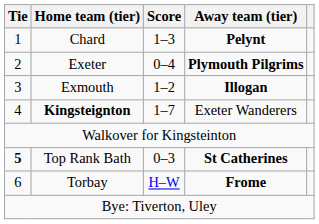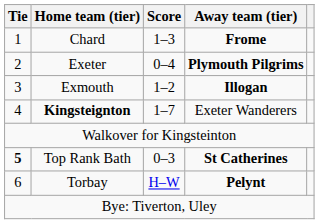Chard | Away team (tier): Pelynt -> Frome
Torbay | Away team (tier): Frome -> Pelynt
